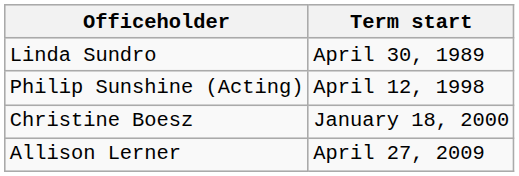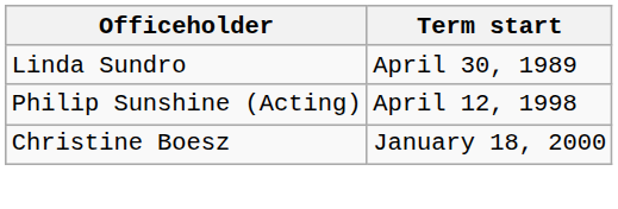- row: Allison Lerner | April 27, 2009
